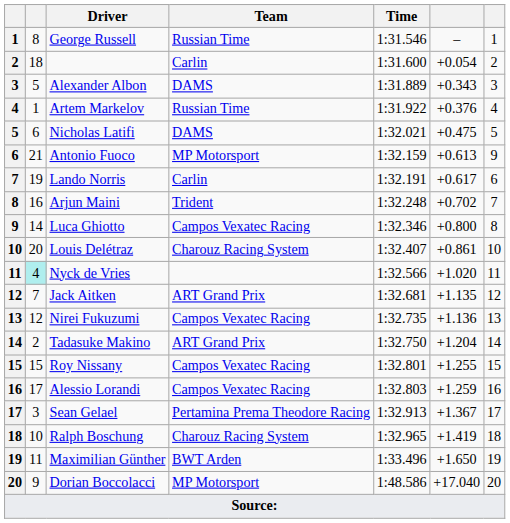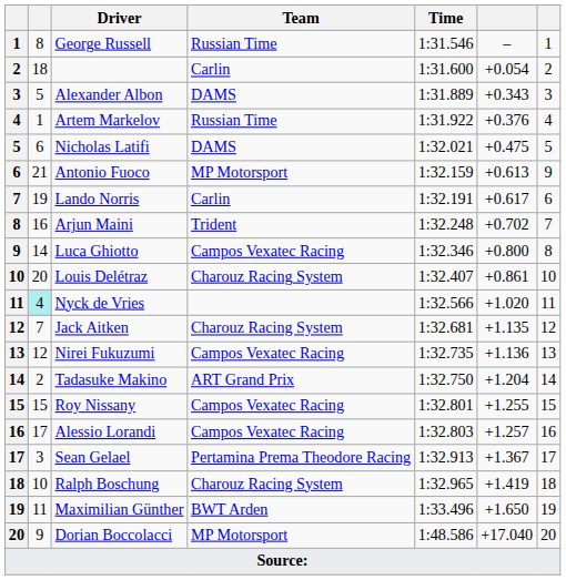Jack Aitken | Team: ART Grand Prix -> Charouz Racing System
Alessio Lorandi | column 6: +1.259 -> +1.257
